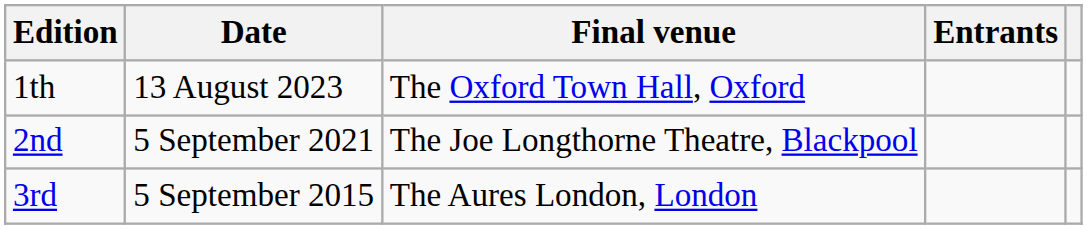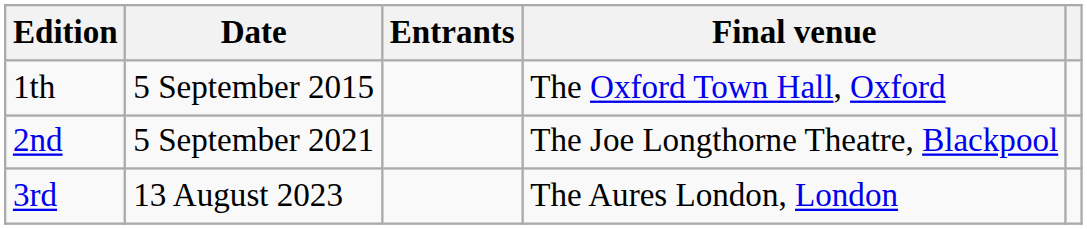columns swapped: Final venue <-> Entrants
1th | Date: 13 August 2023 -> 5 September 2015
3rd | Date: 5 September 2015 -> 13 August 2023
